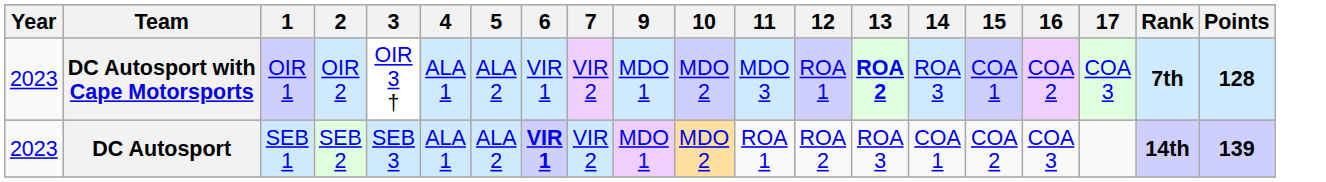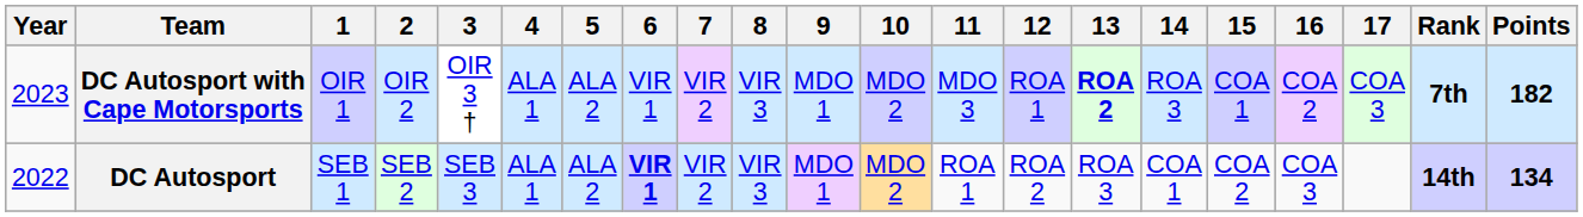+ column: 8 | VIR 3 | VIR 3
DC Autosport with Cape Motorsports | Points: 128 -> 182
DC Autosport | Year: 2023 -> 2022
DC Autosport | Points: 139 -> 134
